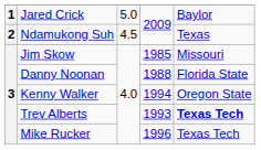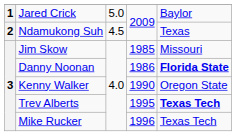Danny Noonan | column 4: 1988 -> 1986
Danny Noonan | column 5: normal -> bold
Kenny Walker | column 4: 1994 -> 1990
Trev Alberts | column 4: 1993 -> 1995
